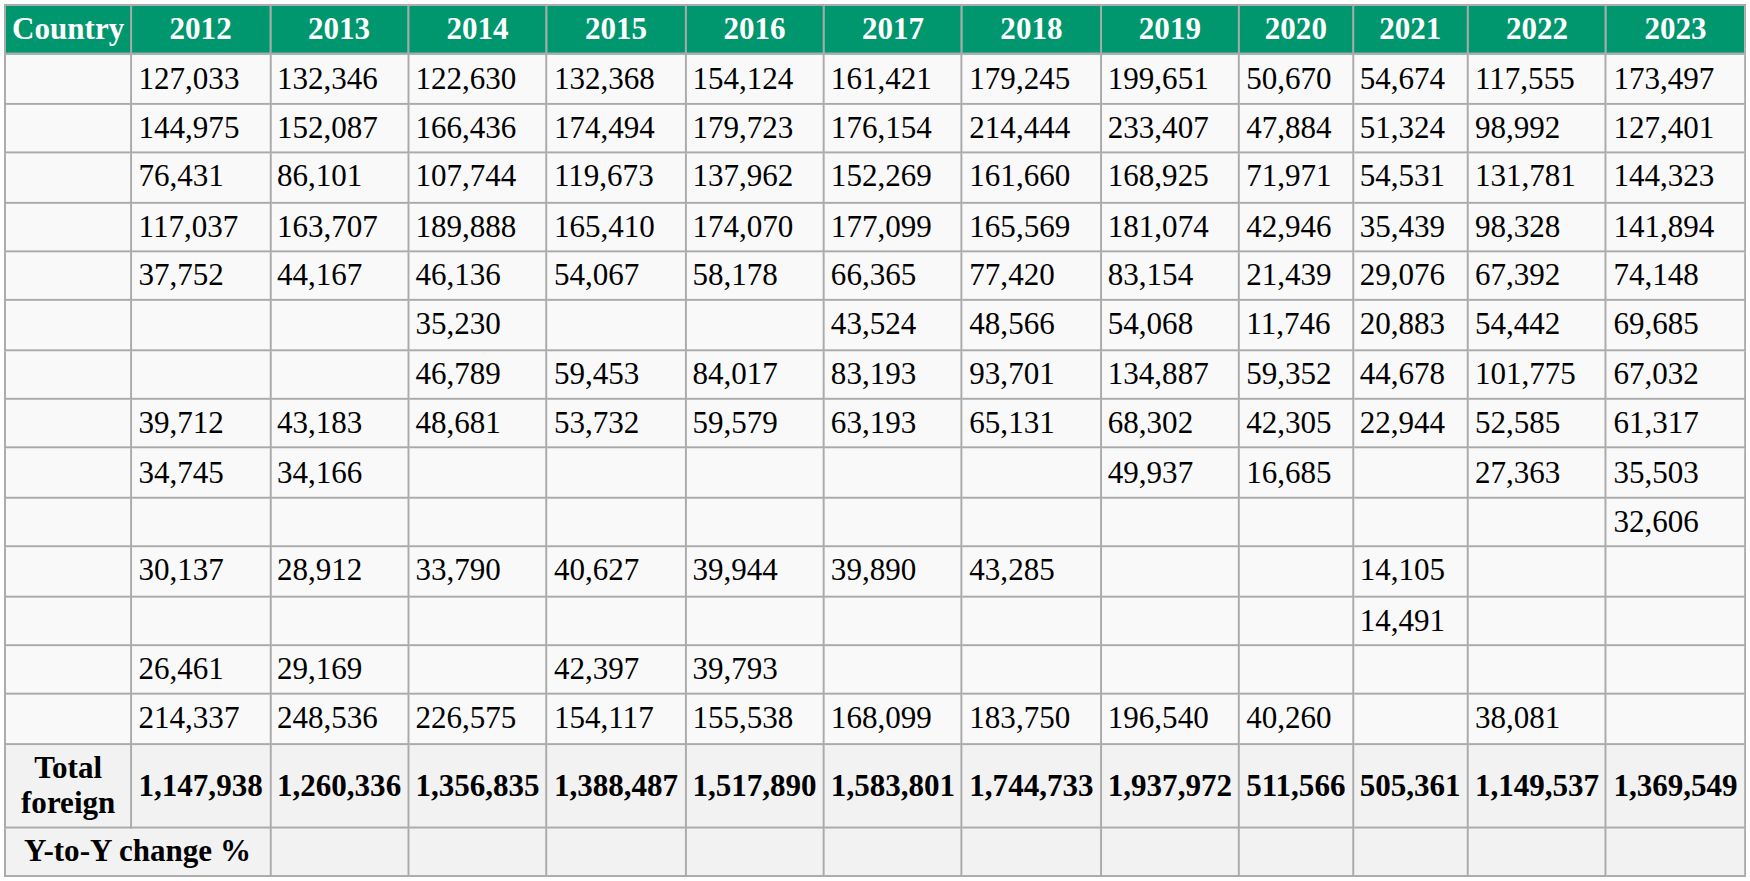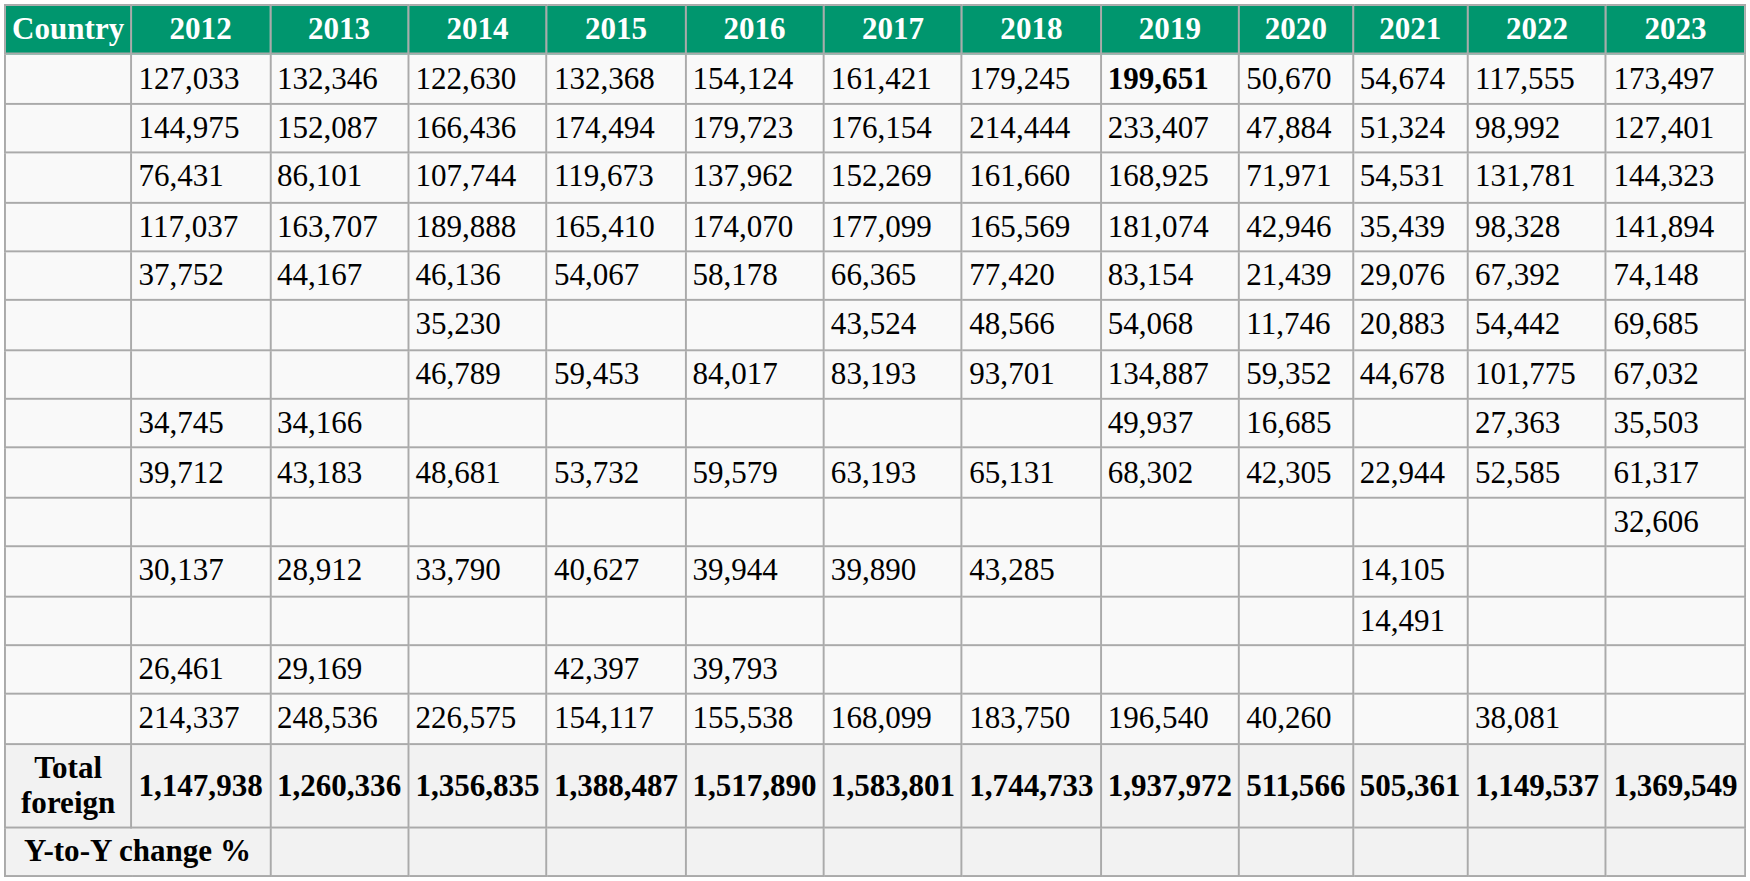127,033 | 2019: normal -> bold
rows swapped: 39,712 <-> 34,745
